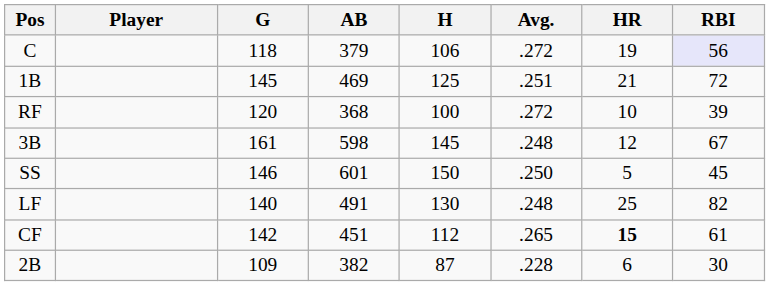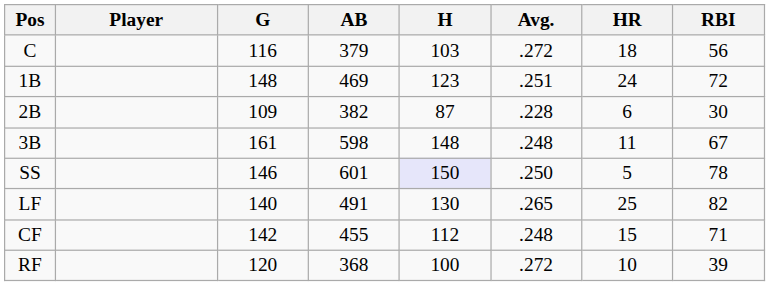C | G: 118 -> 116
C | H: 106 -> 103
C | HR: 19 -> 18
C | RBI: lavender background -> no background
1B | G: 145 -> 148
1B | H: 125 -> 123
1B | HR: 21 -> 24
rows swapped: 2B <-> RF
3B | H: 145 -> 148
3B | HR: 12 -> 11
SS | H: no background -> lavender background
SS | RBI: 45 -> 78
LF | Avg.: .248 -> .265
CF | AB: 451 -> 455
CF | Avg.: .265 -> .248
CF | HR: bold -> normal
CF | RBI: 61 -> 71
